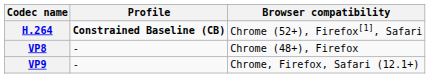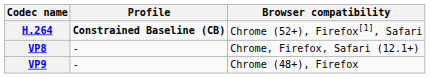VP8 | Browser compatibility: Chrome (48+), Firefox -> Chrome, Firefox, Safari (12.1+)
VP9 | Browser compatibility: Chrome, Firefox, Safari (12.1+) -> Chrome (48+), Firefox
